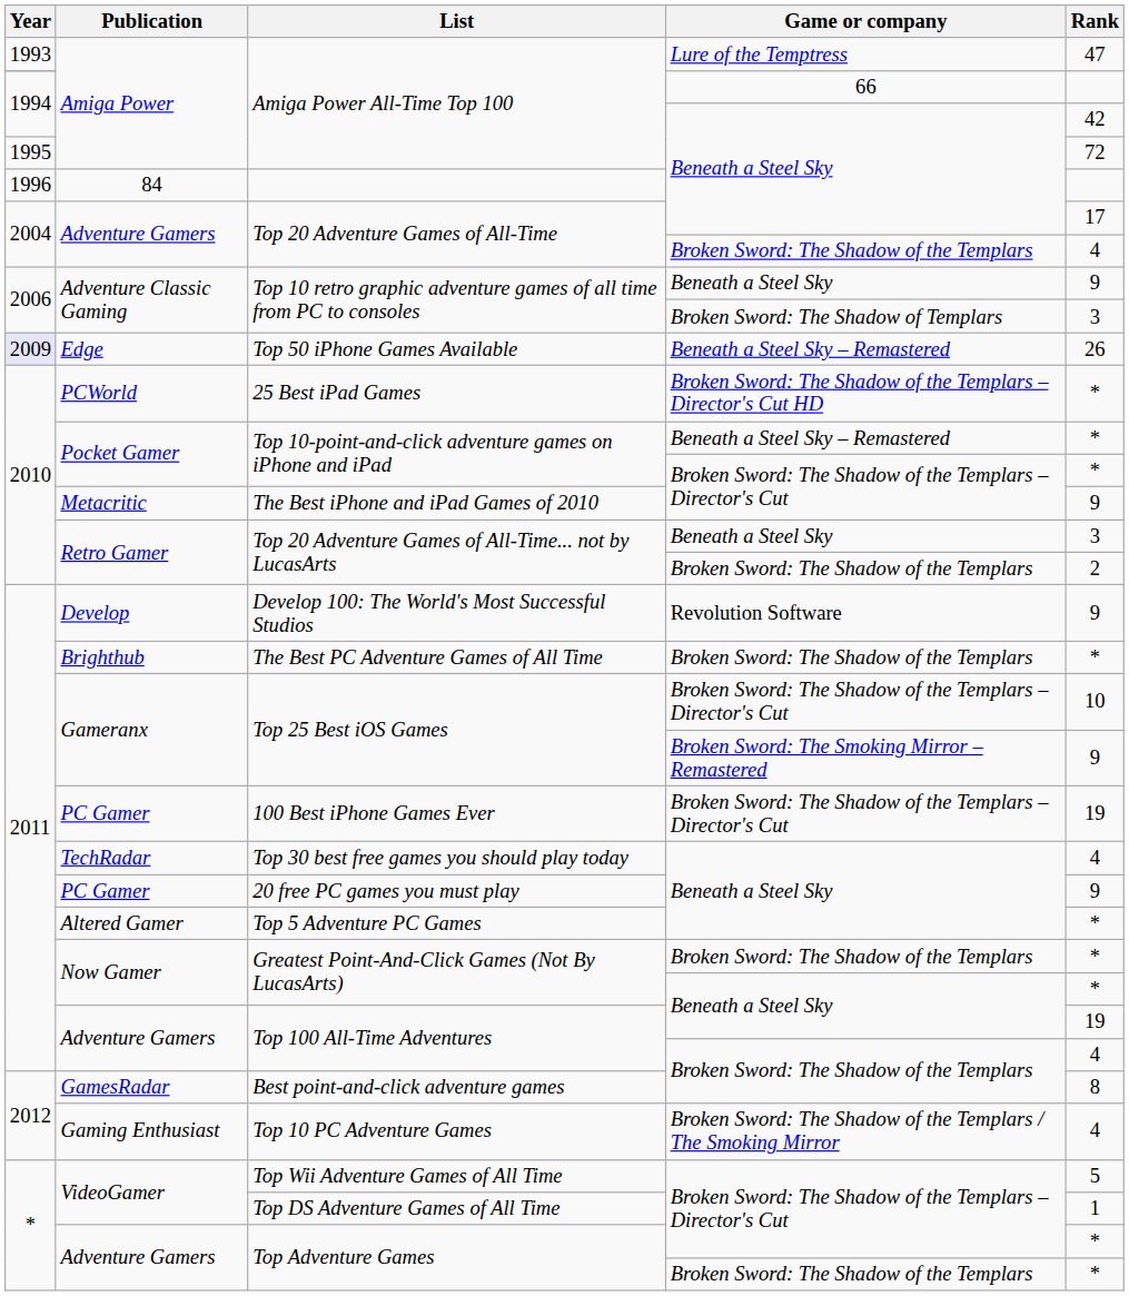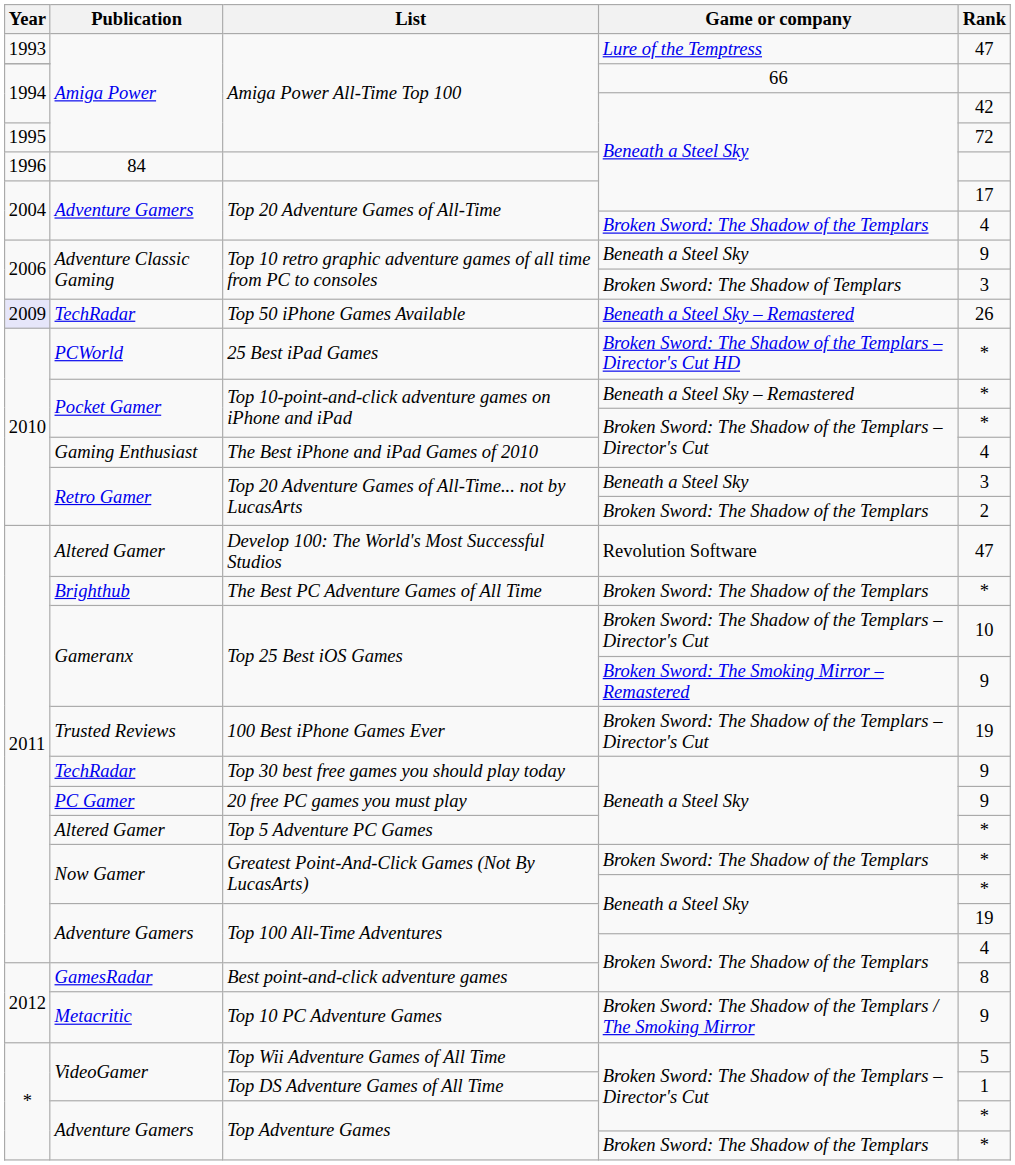Top 50 iPhone Games Available | Publication: Edge -> TechRadar
The Best iPhone and iPad Games of 2010 | Publication: Metacritic -> Gaming Enthusiast
The Best iPhone and iPad Games of 2010 | Rank: 9 -> 4
Develop 100: The World's Most Successful Studios | Publication: Develop -> Altered Gamer
Develop 100: The World's Most Successful Studios | Rank: 9 -> 47
100 Best iPhone Games Ever | Publication: PC Gamer -> Trusted Reviews
Top 30 best free games you should play today | Rank: 4 -> 9
Top 10 PC Adventure Games | Publication: Gaming Enthusiast -> Metacritic
Top 10 PC Adventure Games | Rank: 4 -> 9
